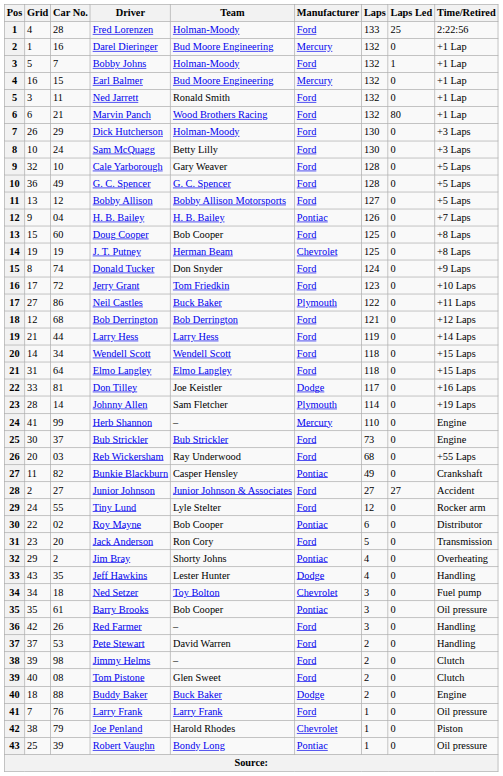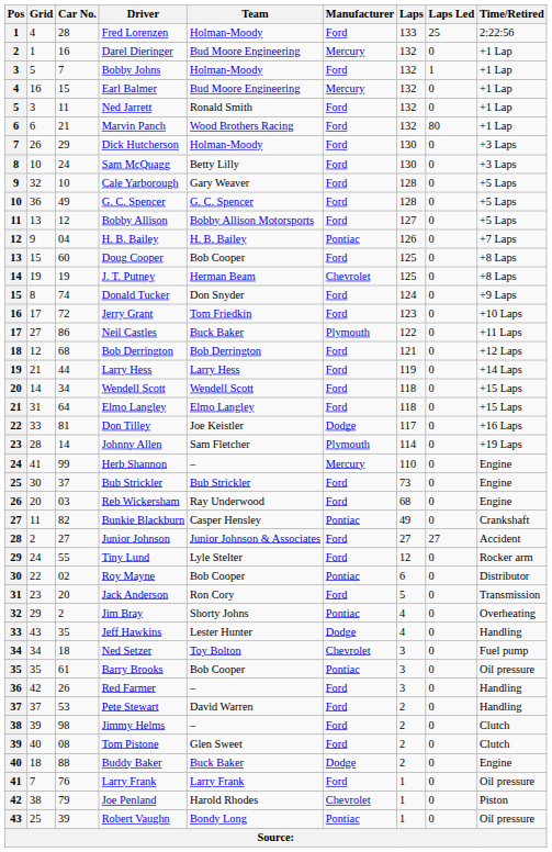Reb Wickersham | Time/Retired: +55 Laps -> Engine
